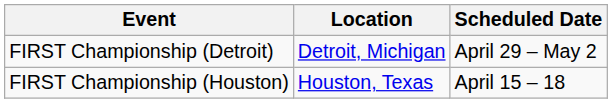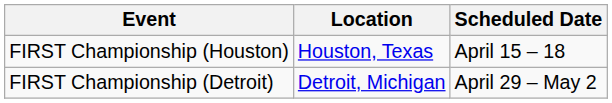rows swapped: FIRST Championship (Houston) <-> FIRST Championship (Detroit)
